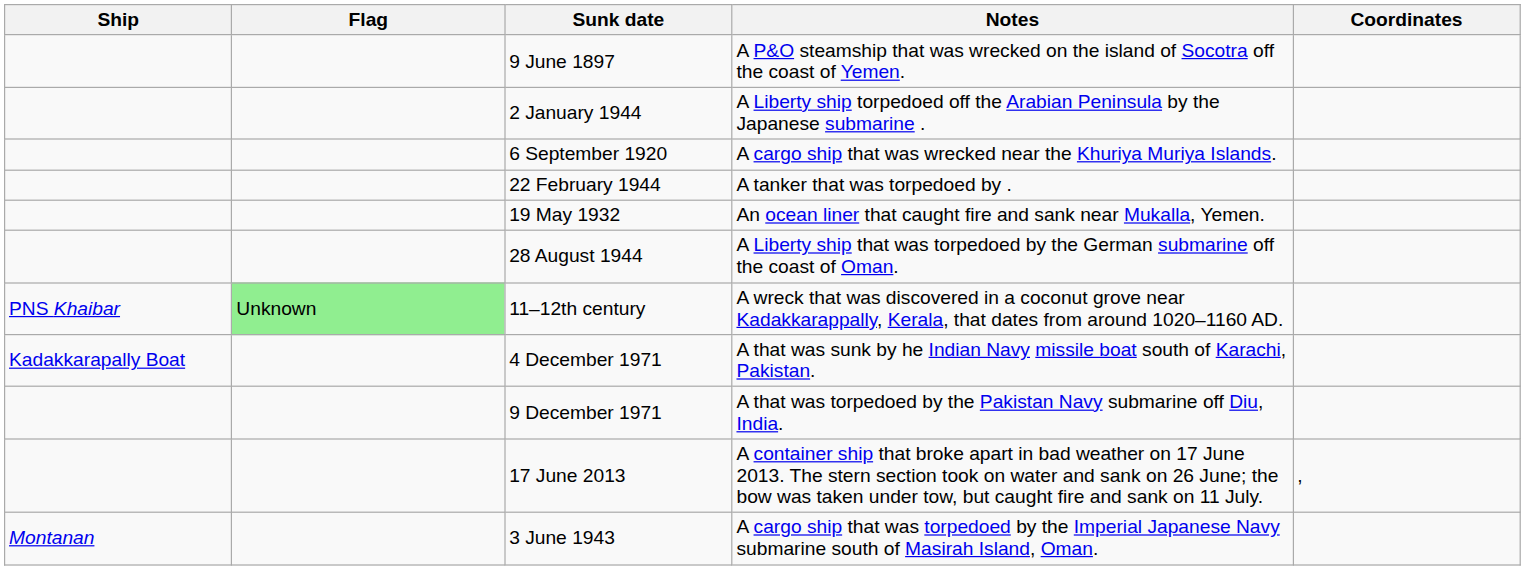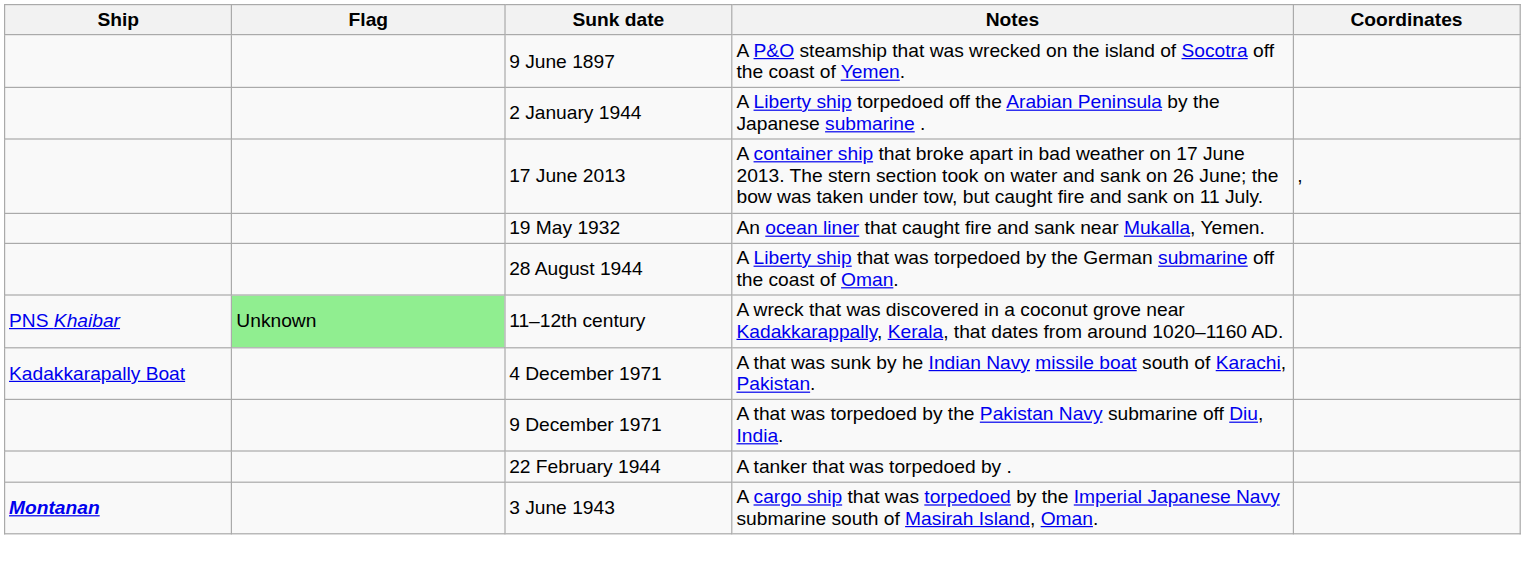- row: 6 September 1920 | A cargo ship that was wrecked near the Khuriya Muriya Islands.
rows swapped: 22 February 1944 <-> 17 June 2013
3 June 1943 | Ship: normal -> bold
